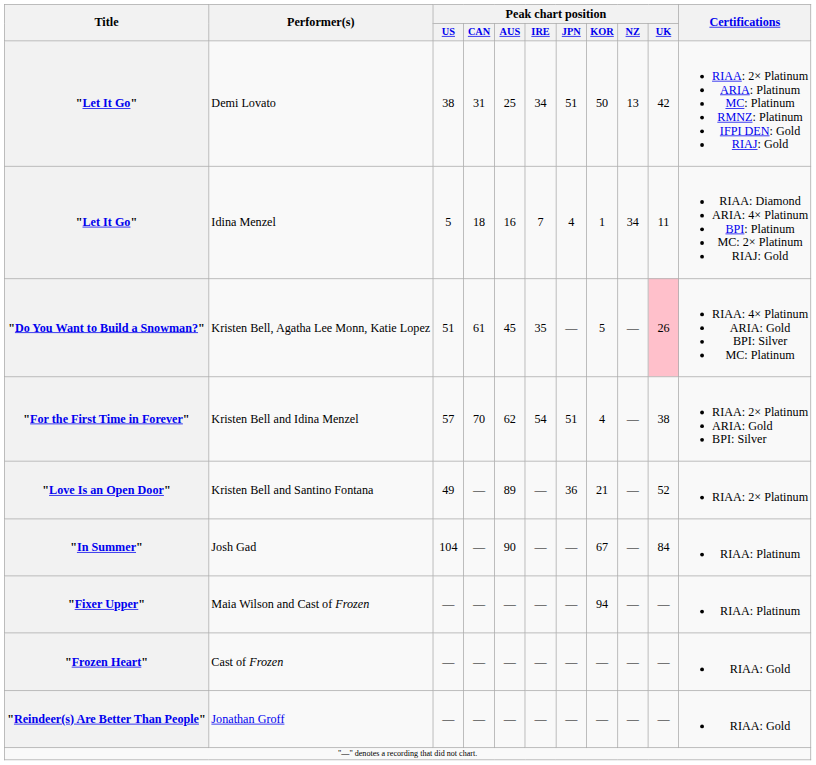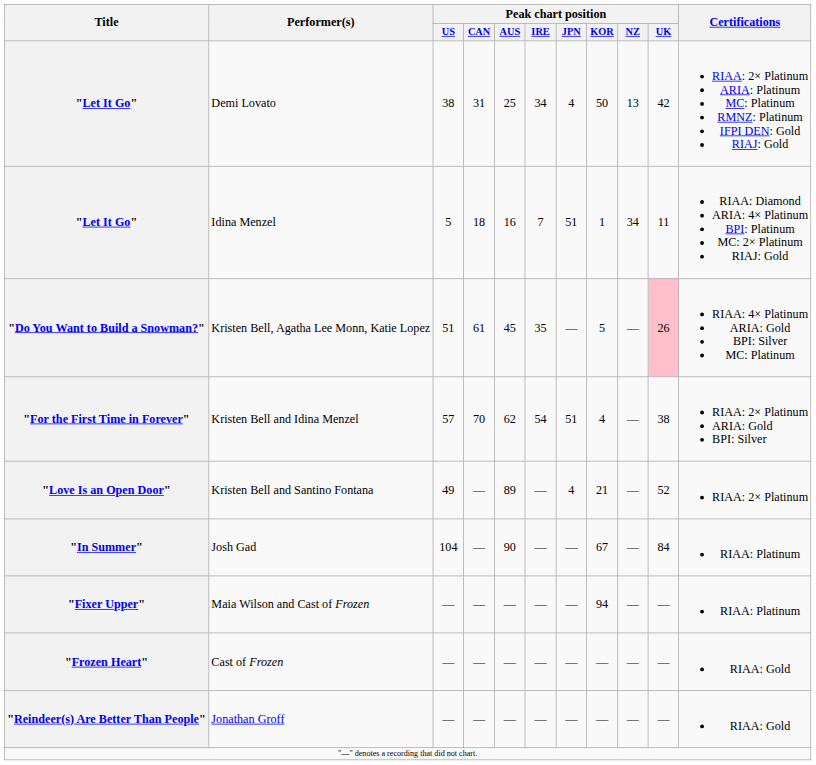"Let It Go" / Demi Lovato | Peak chart position / JPN: 51 -> 4
"Let It Go" / Idina Menzel | Peak chart position / JPN: 4 -> 51
"Love Is an Open Door" | Peak chart position / JPN: 36 -> 4
